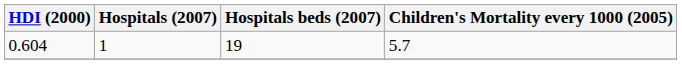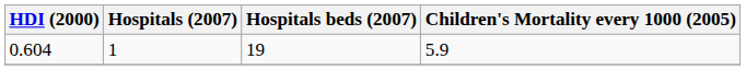0.604 | Children's Mortality every 1000 (2005): 5.7 -> 5.9
